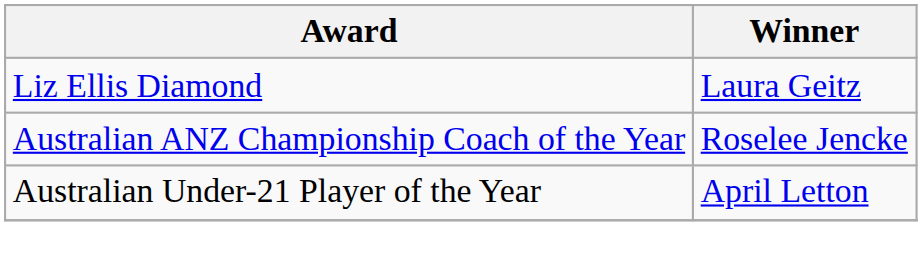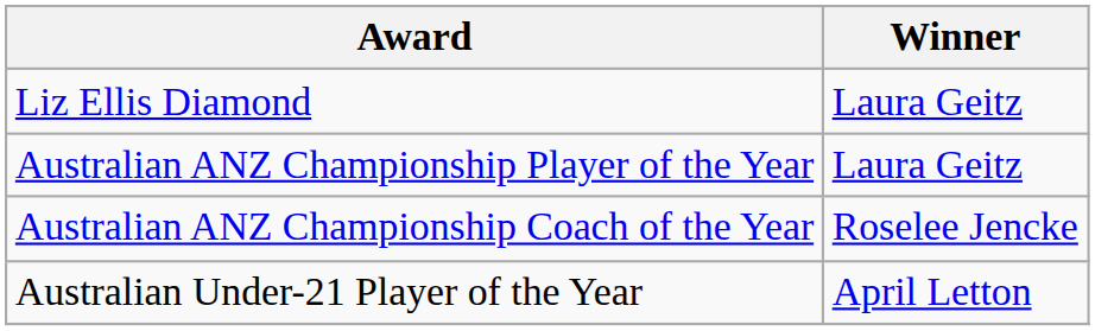+ row: Australian ANZ Championship Player of the Year | Laura Geitz
